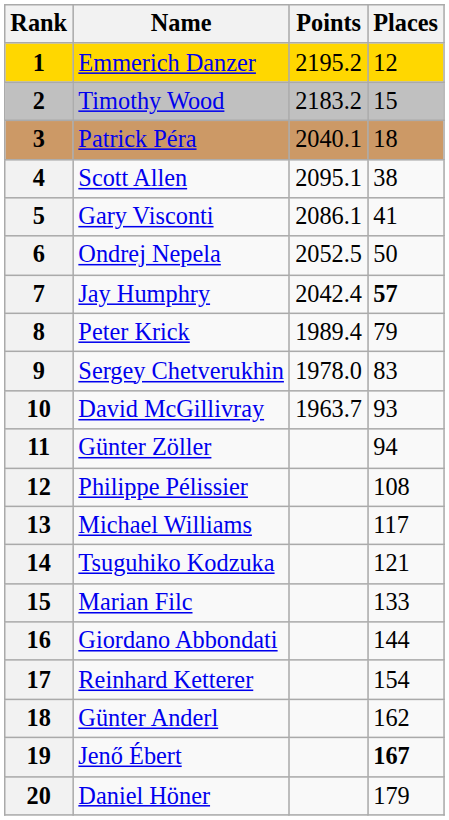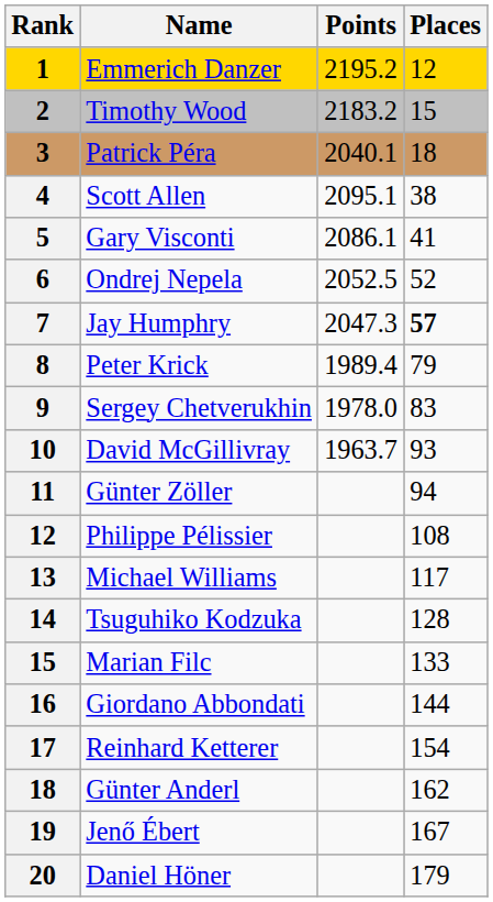Ondrej Nepela | Places: 50 -> 52
Jay Humphry | Points: 2042.4 -> 2047.3
Tsuguhiko Kodzuka | Places: 121 -> 128
Jenő Ébert | Places: bold -> normal
